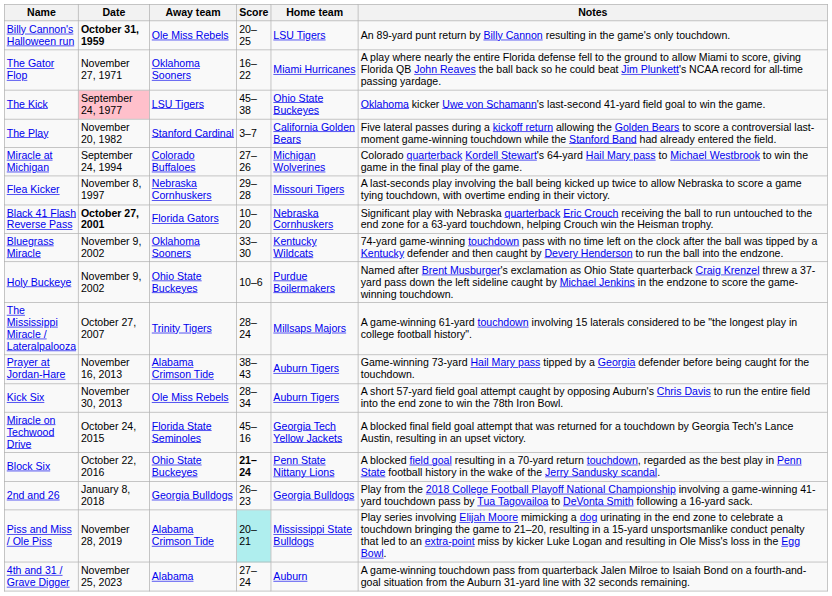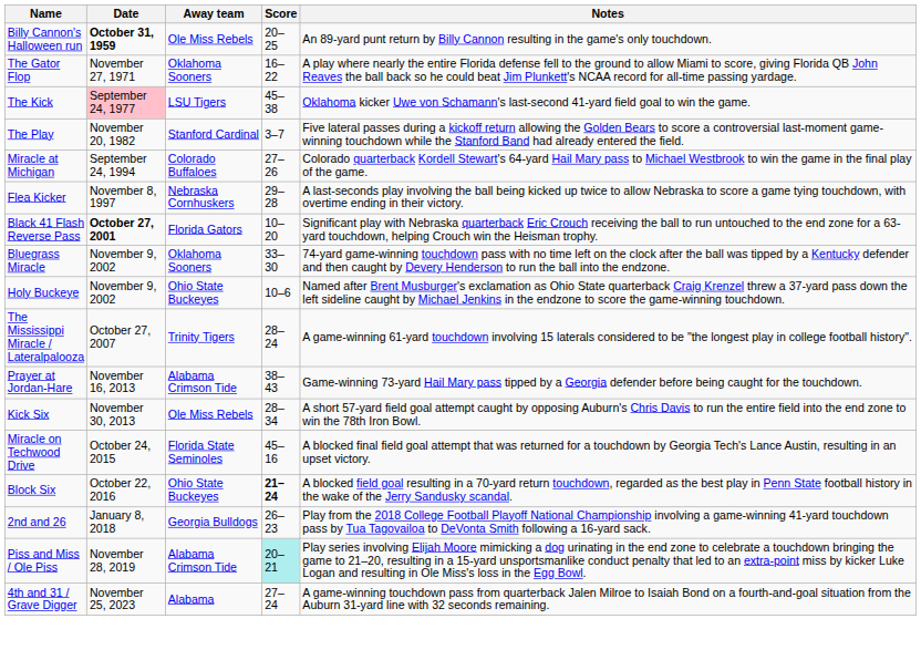- column: Home team | LSU Tigers | Miami Hurricanes | Ohio State Buckeyes | California Golden Bears | Michigan Wolverines | Missouri Tigers | Nebraska Cornhuskers | Kentucky Wildcats | Purdue Boilermakers | Millsaps Majors | Auburn Tigers | Auburn Tigers | Georgia Tech Yellow Jackets | Penn State Nittany Lions | Georgia Bulldogs | Mississippi State Bulldogs | Auburn
